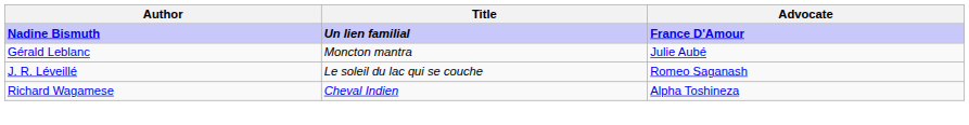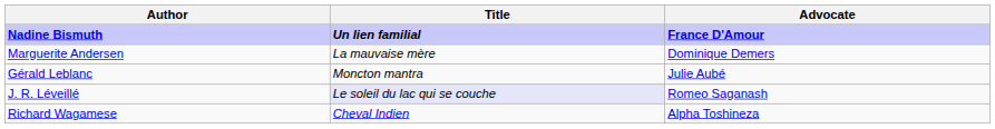+ row: Marguerite Andersen | La mauvaise mère | Dominique Demers
J. R. Léveillé | Title: no background -> lavender background
